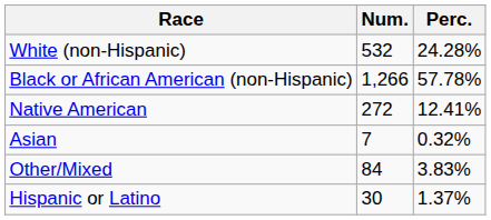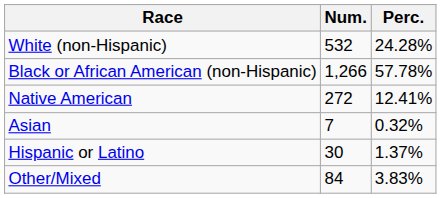rows swapped: Other/Mixed <-> Hispanic or Latino
